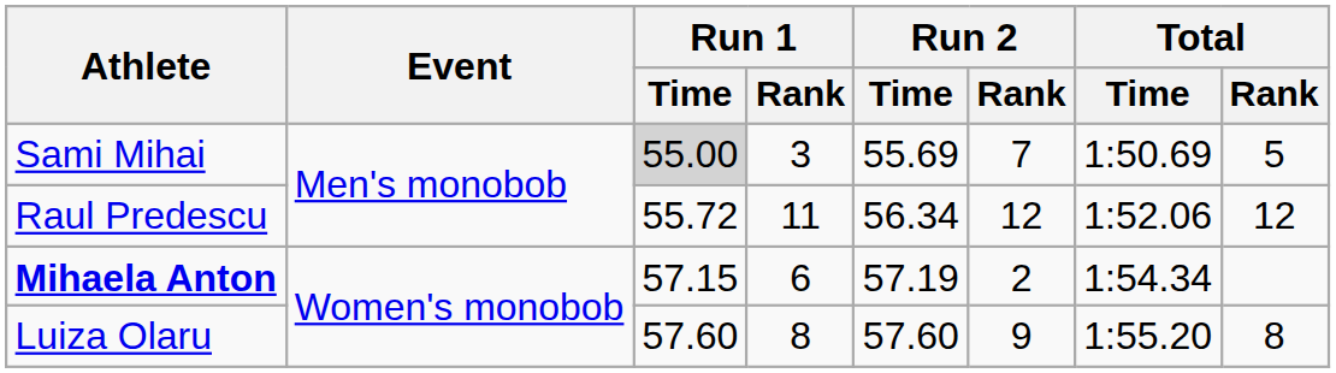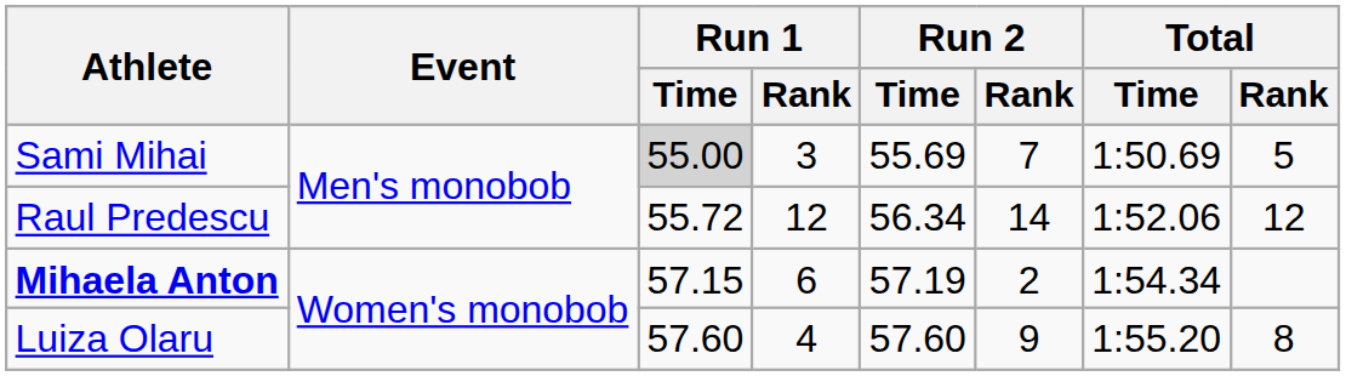Raul Predescu | Run 1 / Rank: 11 -> 12
Raul Predescu | Run 2 / Rank: 12 -> 14
Luiza Olaru | Run 1 / Rank: 8 -> 4
